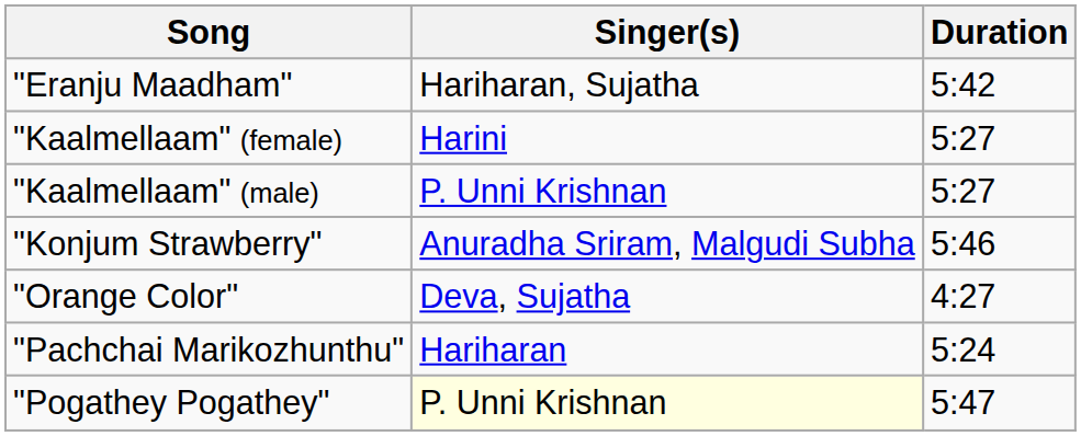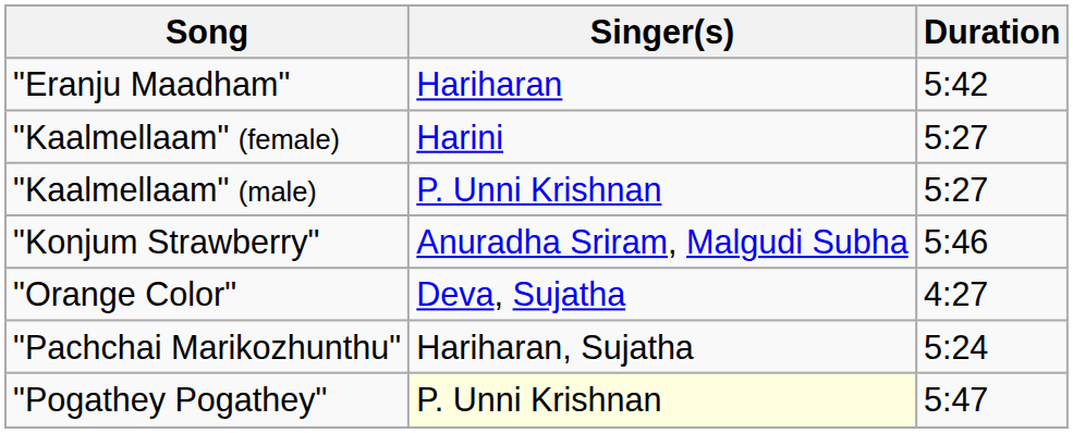"Eranju Maadham" | Singer(s): Hariharan, Sujatha -> Hariharan
"Pachchai Marikozhunthu" | Singer(s): Hariharan -> Hariharan, Sujatha
